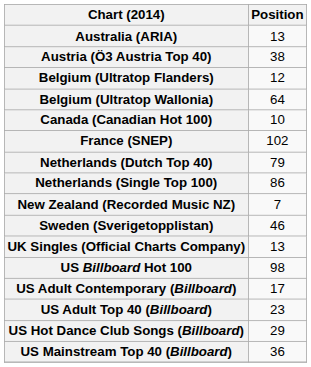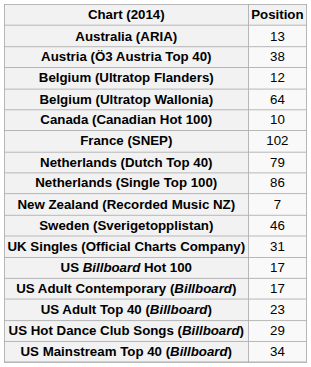UK Singles (Official Charts Company) | Position: 13 -> 31
US Billboard Hot 100 | Position: 98 -> 17
US Mainstream Top 40 (Billboard) | Position: 36 -> 34
